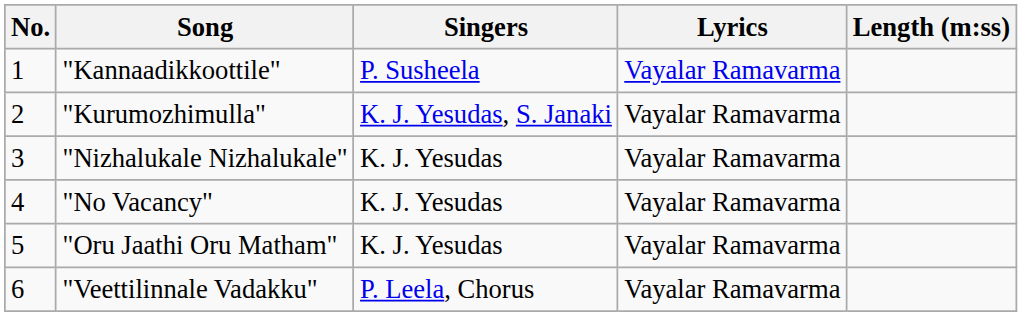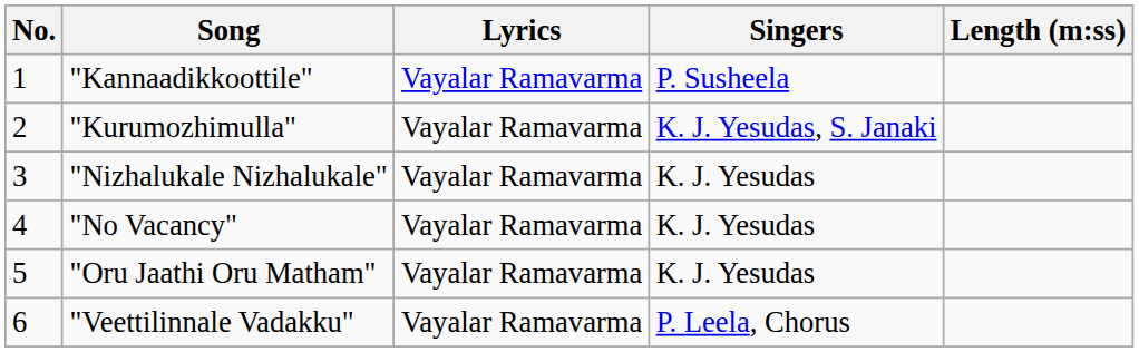columns swapped: Singers <-> Lyrics
